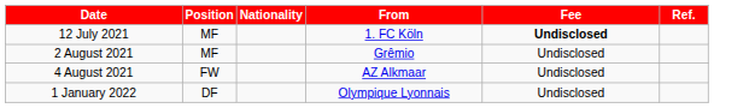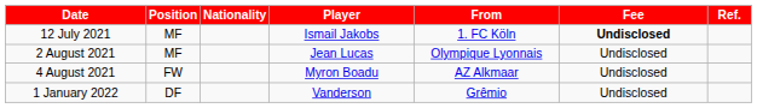+ column: Player | Ismail Jakobs | Jean Lucas | Myron Boadu | Vanderson
2 August 2021 | From: Grêmio -> Olympique Lyonnais
1 January 2022 | From: Olympique Lyonnais -> Grêmio
